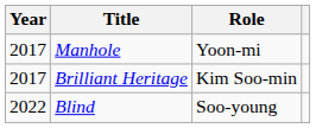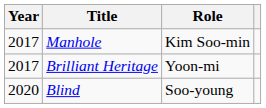Manhole | Role: Yoon-mi -> Kim Soo-min
Brilliant Heritage | Role: Kim Soo-min -> Yoon-mi
Blind | Year: 2022 -> 2020
